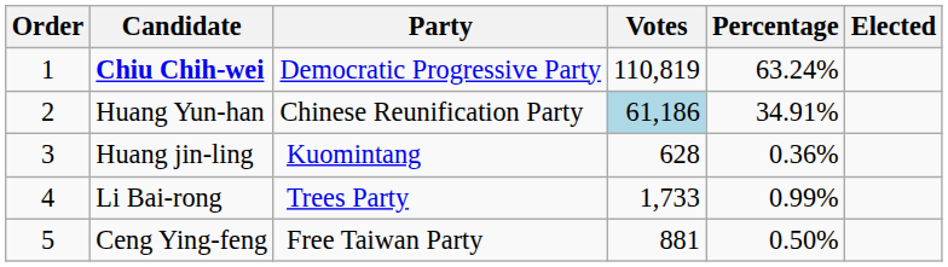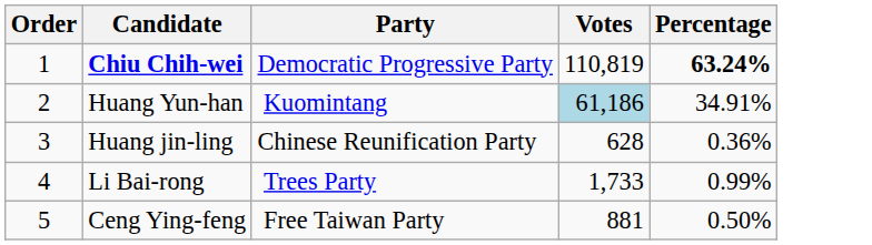- column: Elected
Chiu Chih-wei | Percentage: normal -> bold
Huang Yun-han | Party: Chinese Reunification Party -> Kuomintang
Huang jin-ling | Party: Kuomintang -> Chinese Reunification Party
